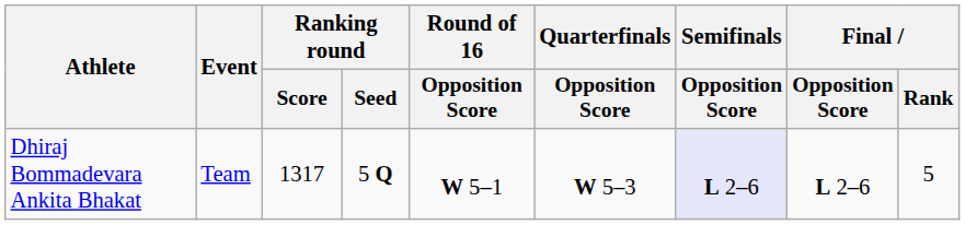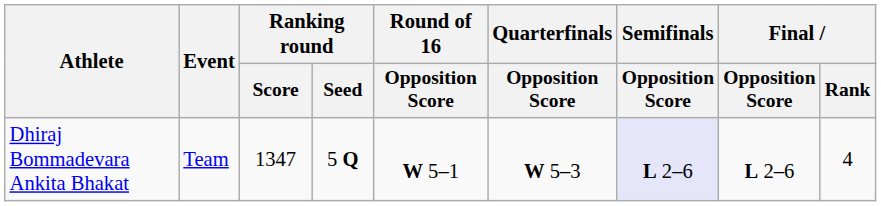Dhiraj Bommadevara Ankita Bhakat | Ranking round / Score: 1317 -> 1347
Dhiraj Bommadevara Ankita Bhakat | Final / Rank: 5 -> 4
